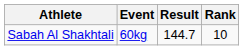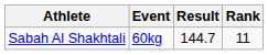Sabah Al Shakhtali | Rank: 10 -> 11
